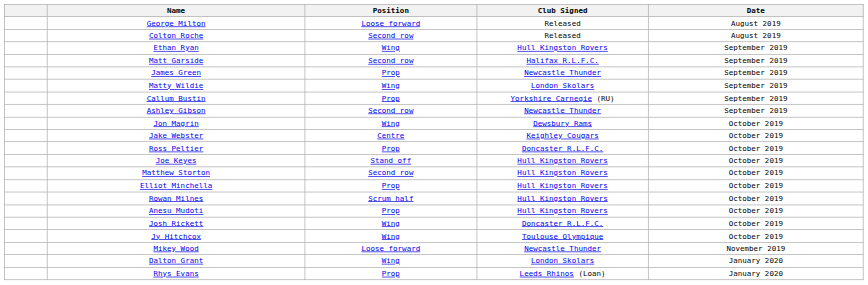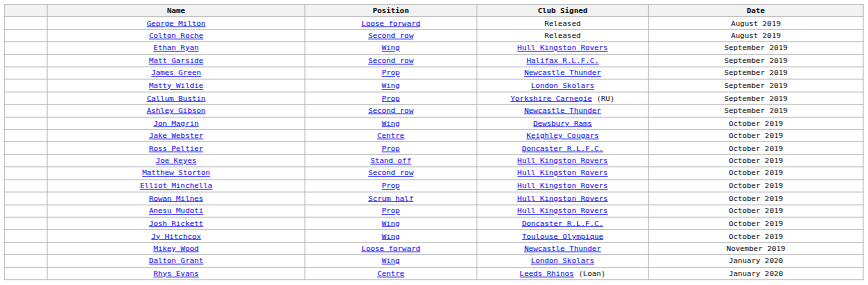Rhys Evans | Position: Prop -> Centre
